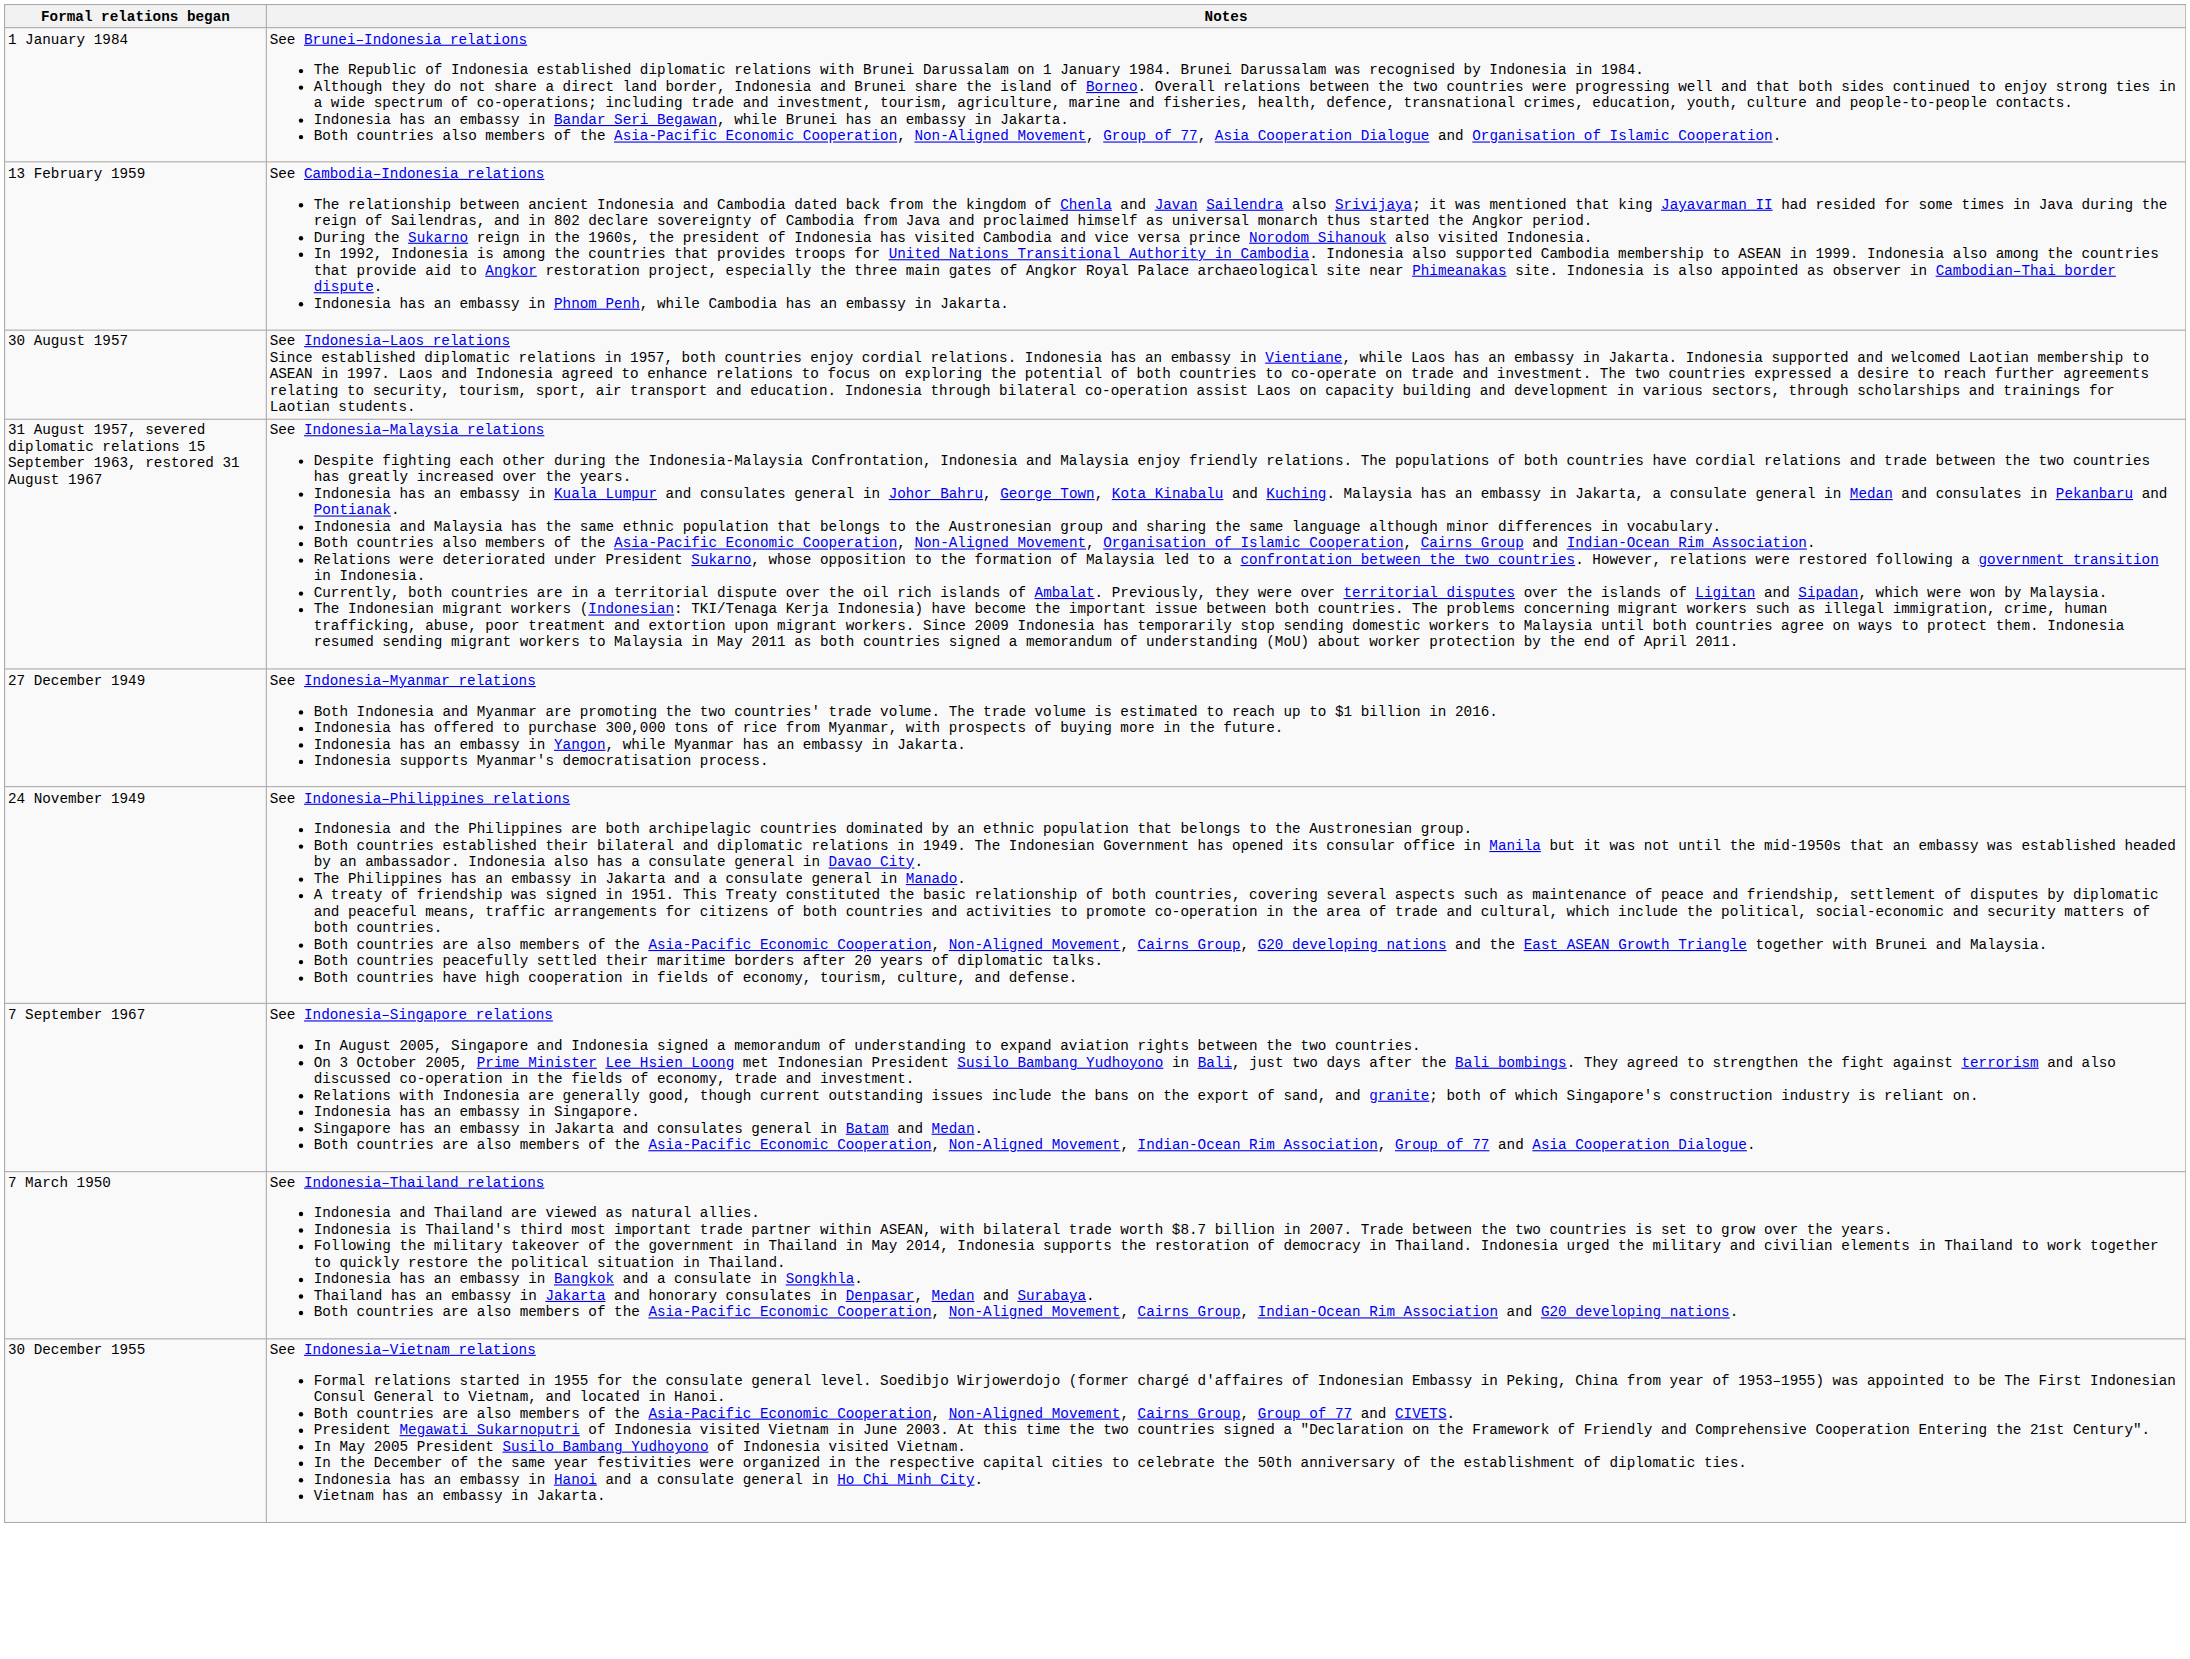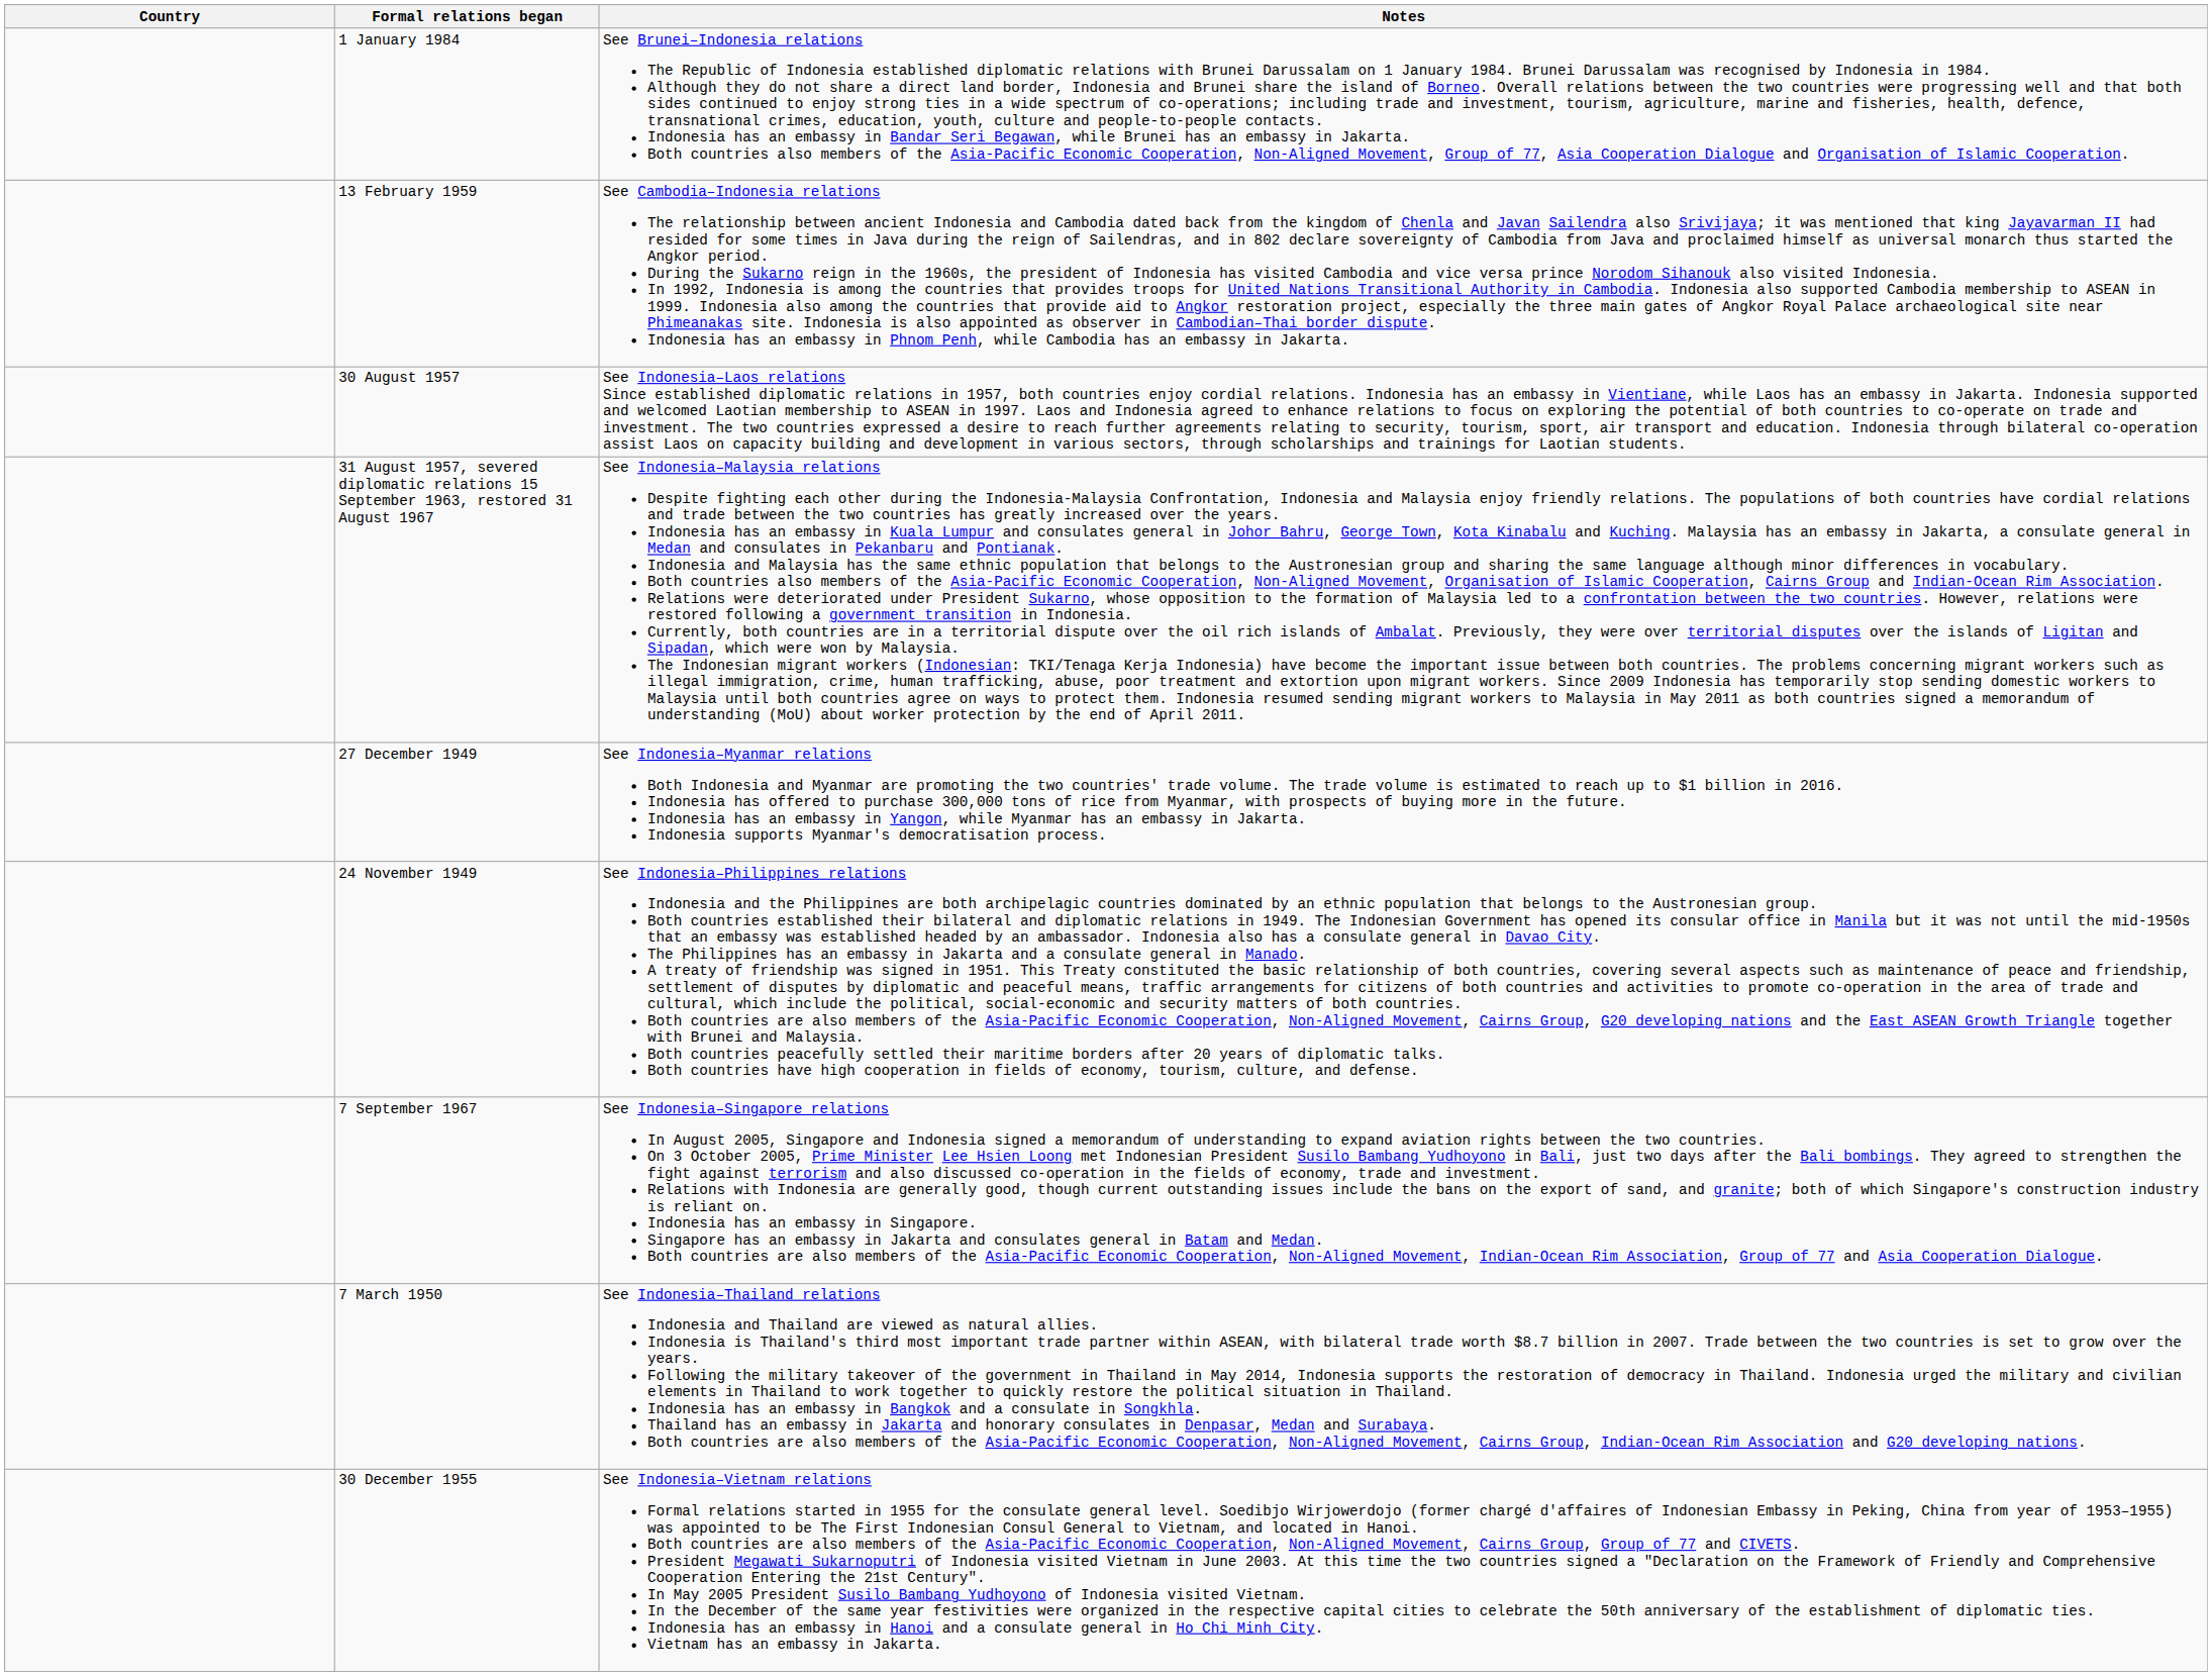+ column: Country
